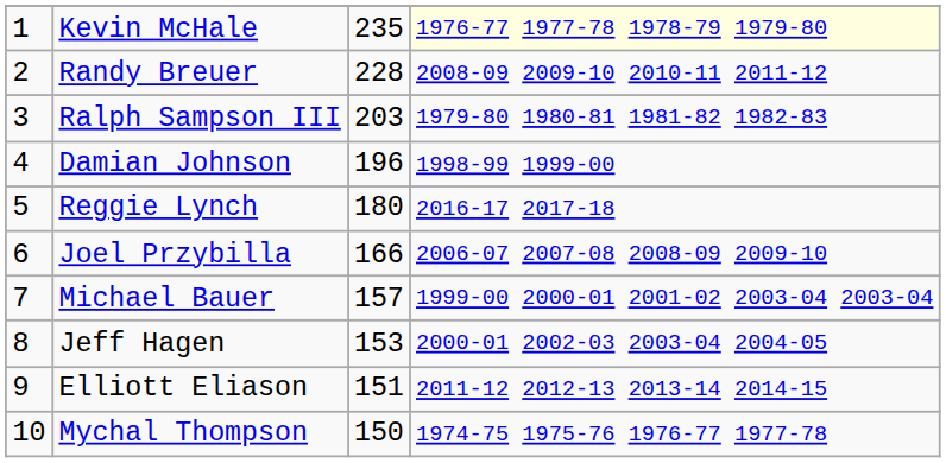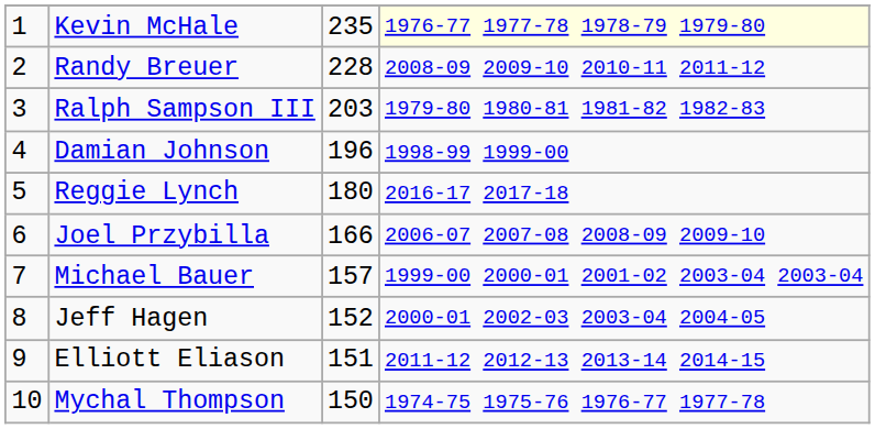Jeff Hagen | column 3: 153 -> 152
